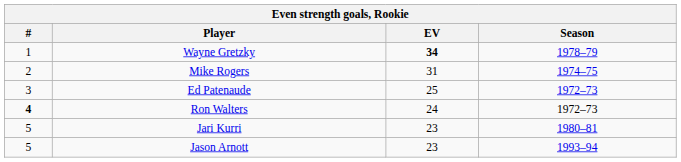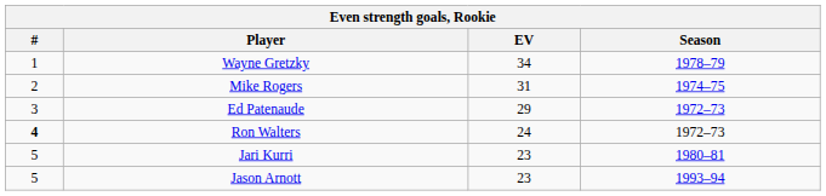Wayne Gretzky | EV: bold -> normal
Ed Patenaude | EV: 25 -> 29
